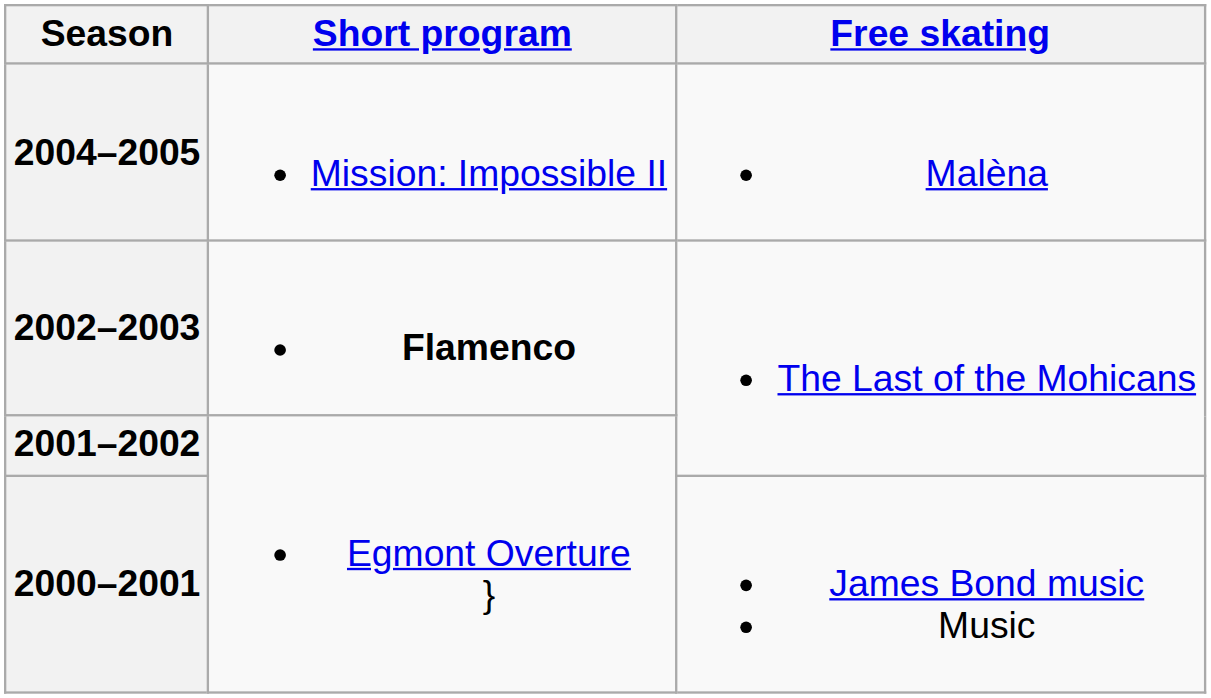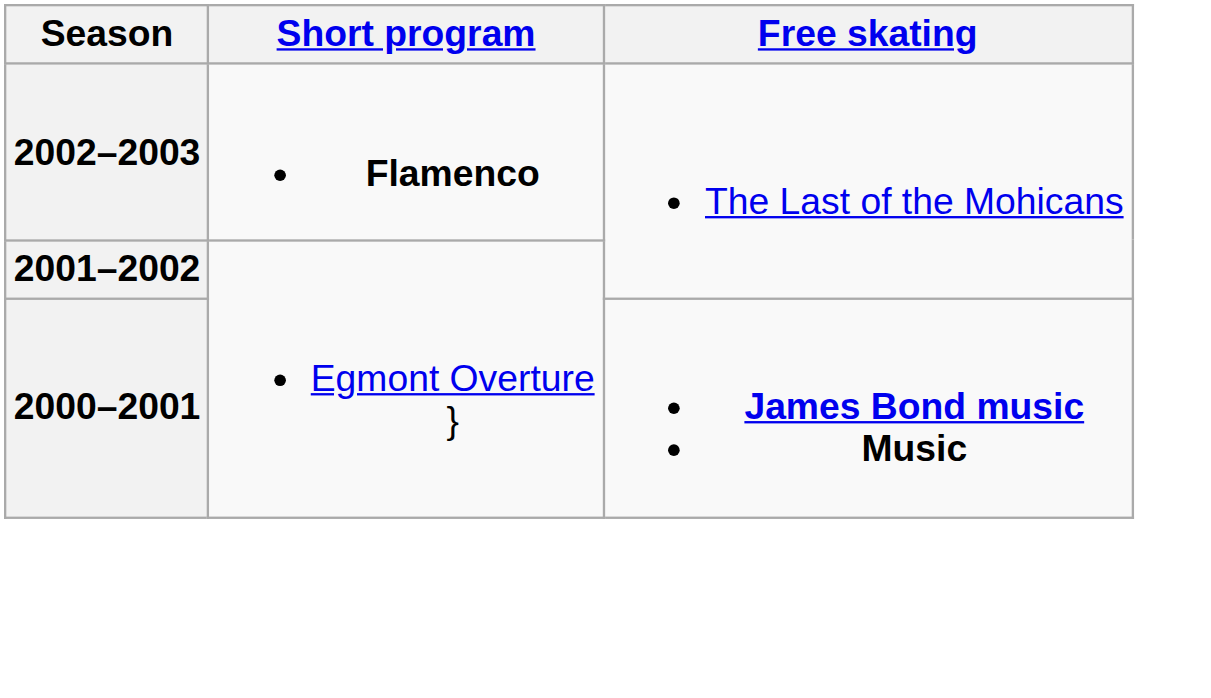- row: 2004–2005 | Mission: Impossible II | Malèna
2000–2001 | Free skating: normal -> bold
